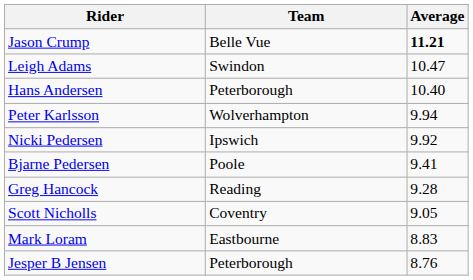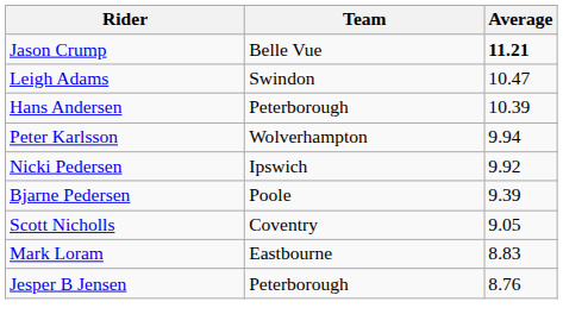Hans Andersen | Average: 10.40 -> 10.39
Bjarne Pedersen | Average: 9.41 -> 9.39
- row: Greg Hancock | Reading | 9.28
